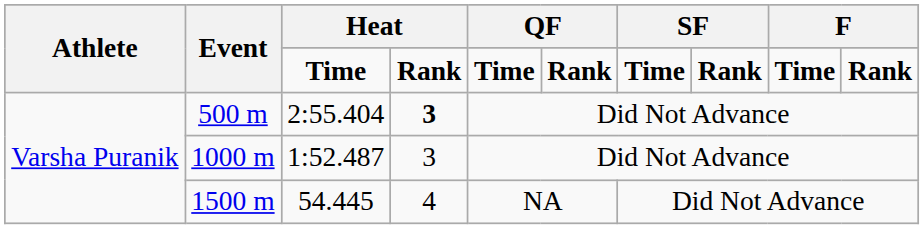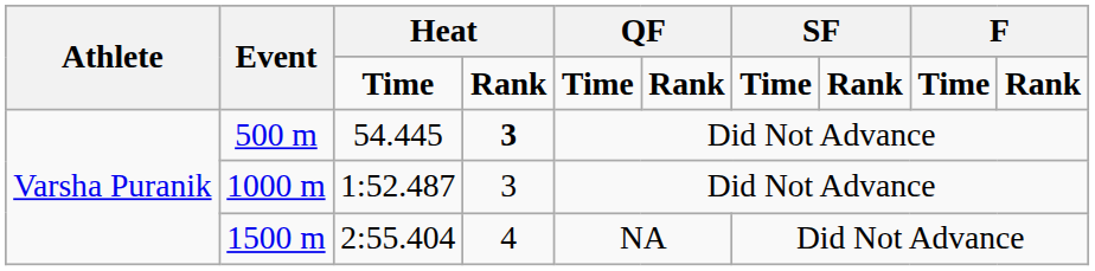500 m | column 3: 2:55.404 -> 54.445
1500 m | column 3: 54.445 -> 2:55.404
